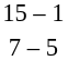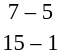rows swapped: 15 – 1 <-> 7 – 5
